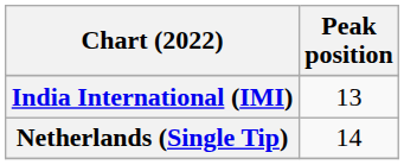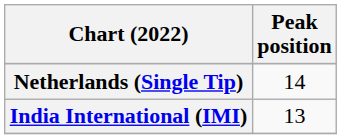rows swapped: India International (IMI) <-> Netherlands (Single Tip)
